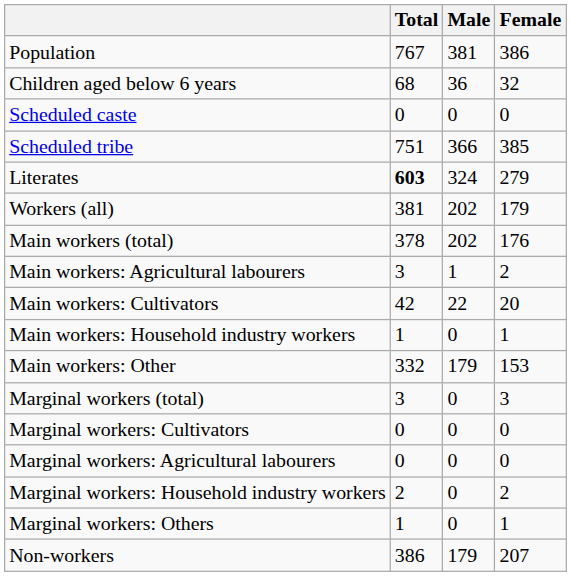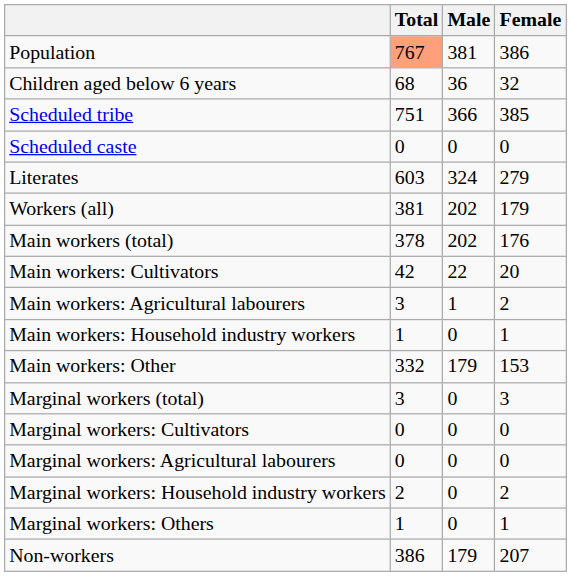Population | Total: no background -> lightsalmon background
rows swapped: Scheduled caste <-> Scheduled tribe
Literates | Total: bold -> normal
rows swapped: Main workers: Cultivators <-> Main workers: Agricultural labourers
